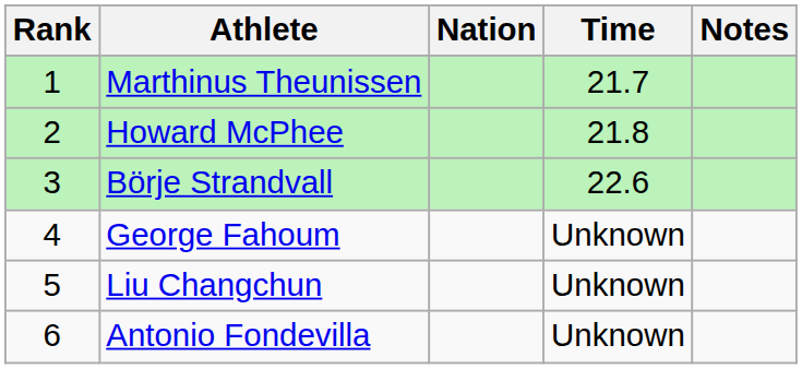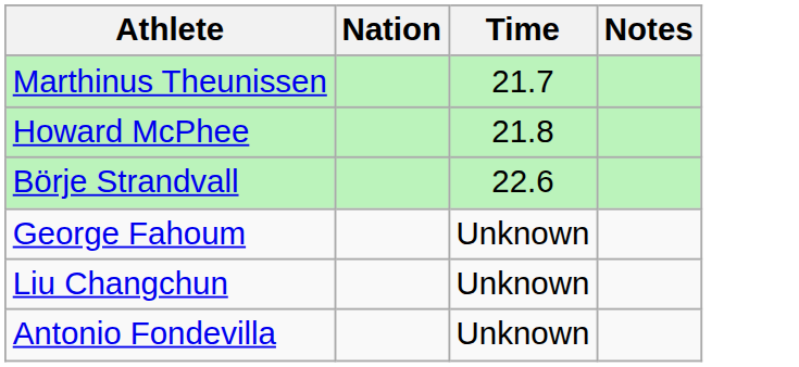- column: Rank | 1 | 2 | 3 | 4 | 5 | 6
